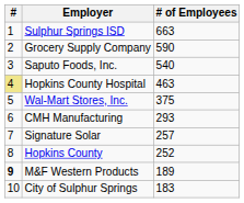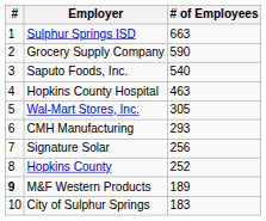Hopkins County Hospital | #: khaki background -> no background
Wal-Mart Stores, Inc. | # of Employees: 375 -> 305
Signature Solar | # of Employees: 257 -> 256
